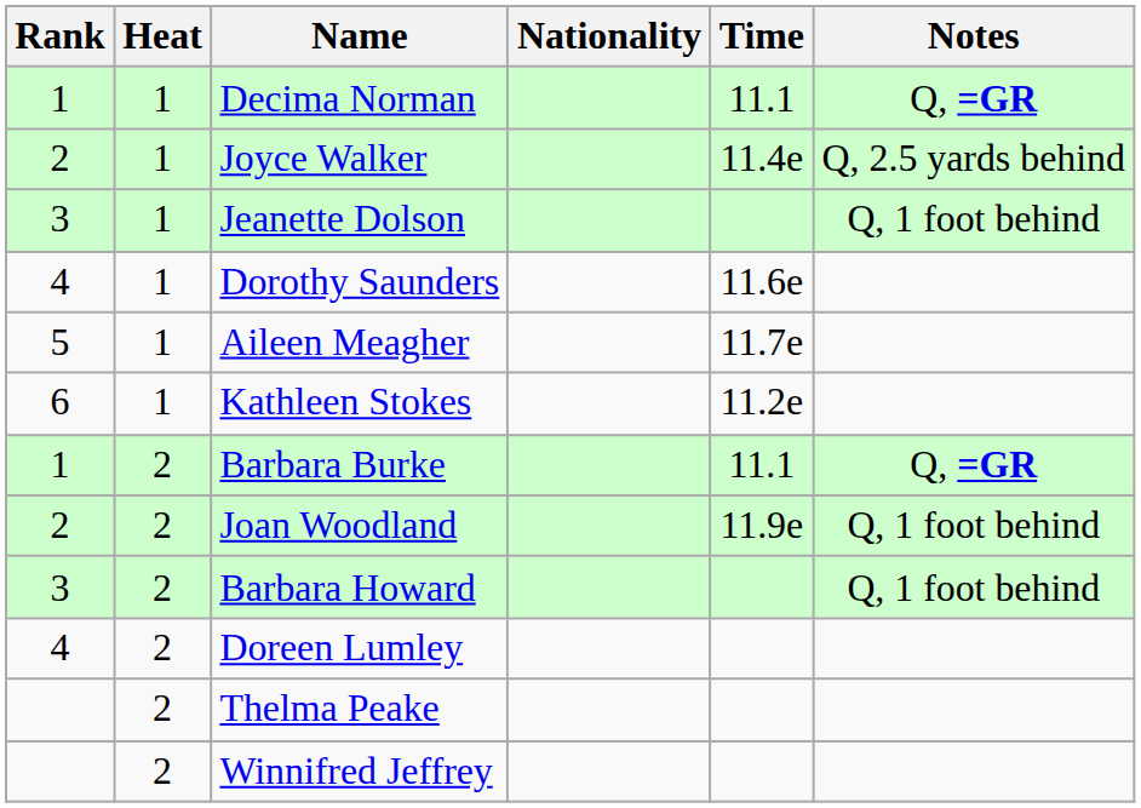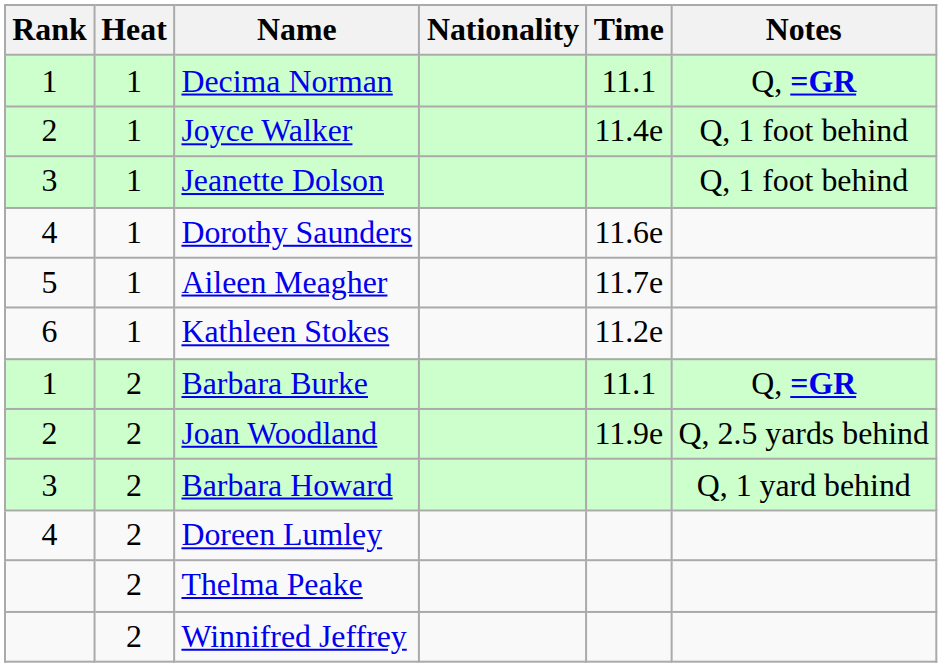Joyce Walker | Notes: Q, 2.5 yards behind -> Q, 1 foot behind
Joan Woodland | Notes: Q, 1 foot behind -> Q, 2.5 yards behind
Barbara Howard | Notes: Q, 1 foot behind -> Q, 1 yard behind
